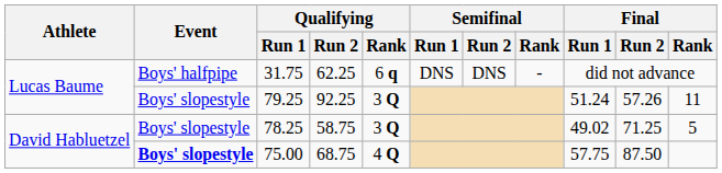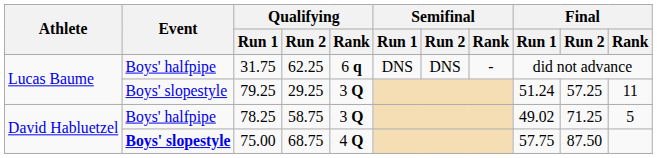79.25 | Qualifying / Run 2: 92.25 -> 29.25
79.25 | Final / Run 2: 57.26 -> 57.25
78.25 | Event: Boys' slopestyle -> Boys' halfpipe
